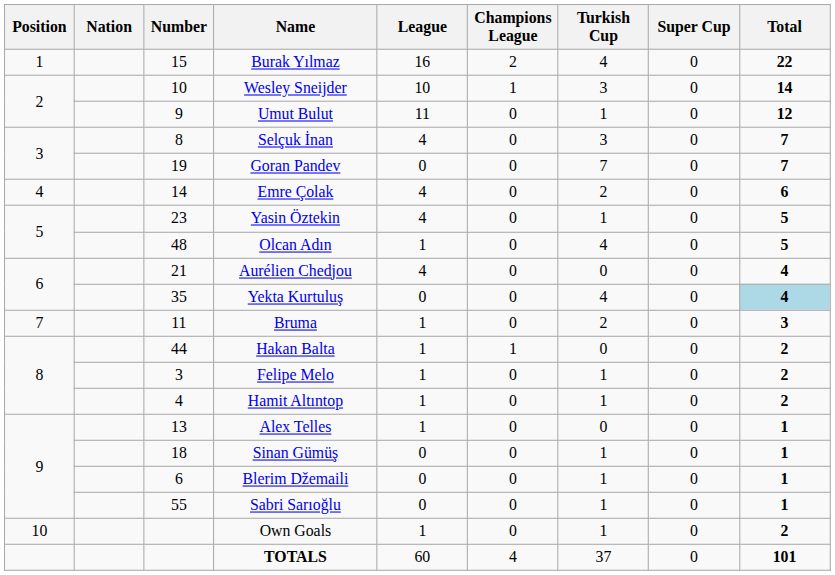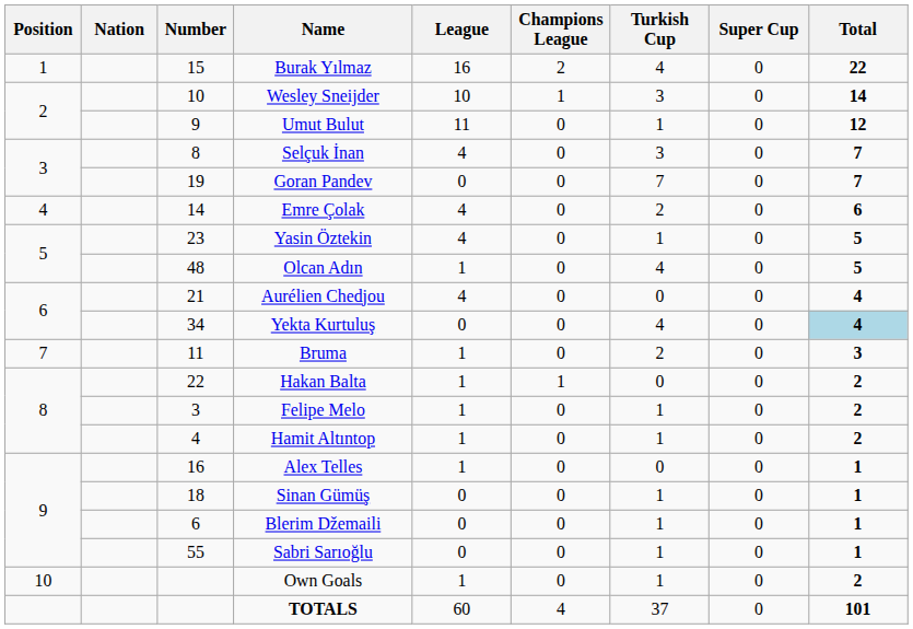Yekta Kurtuluş | Number: 35 -> 34
Hakan Balta | Number: 44 -> 22
Alex Telles | Number: 13 -> 16
